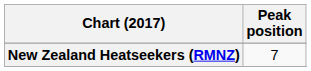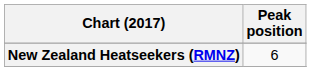New Zealand Heatseekers (RMNZ) | Peak position: 7 -> 6
